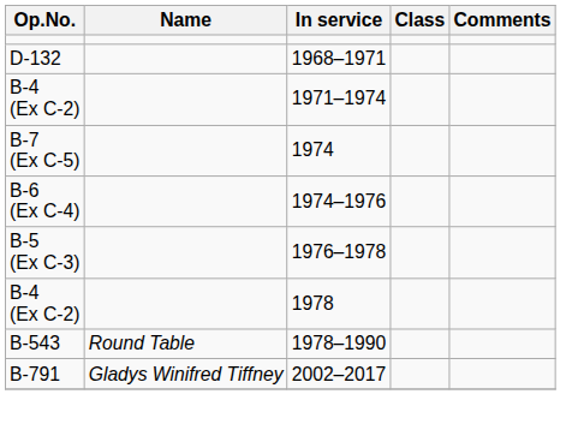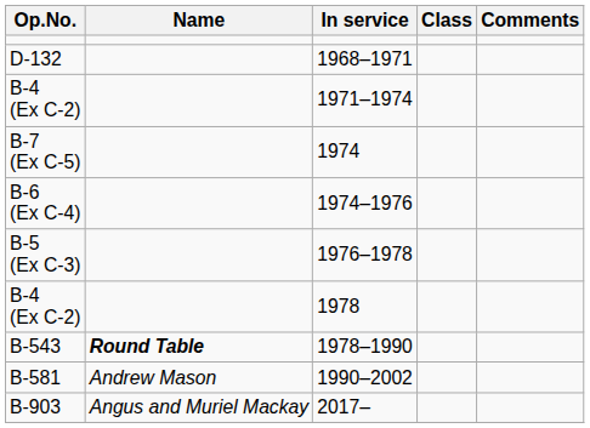1978–1990 | Name: normal -> bold
+ row: B-581 | Andrew Mason | 1990–2002
- row: B-791 | Gladys Winifred Tiffney | 2002–2017
+ row: B-903 | Angus and Muriel Mackay | 2017–
